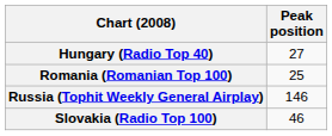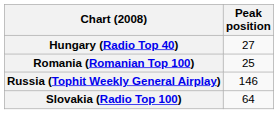Slovakia (Radio Top 100) | Peak position: 46 -> 64
